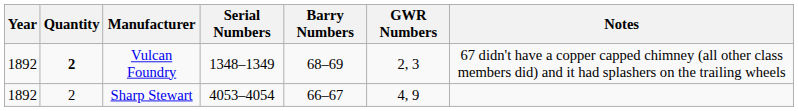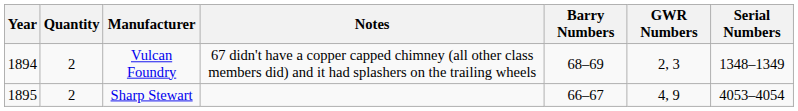columns swapped: Serial Numbers <-> Notes
Vulcan Foundry | Year: 1892 -> 1894
Vulcan Foundry | Quantity: bold -> normal
Sharp Stewart | Year: 1892 -> 1895
